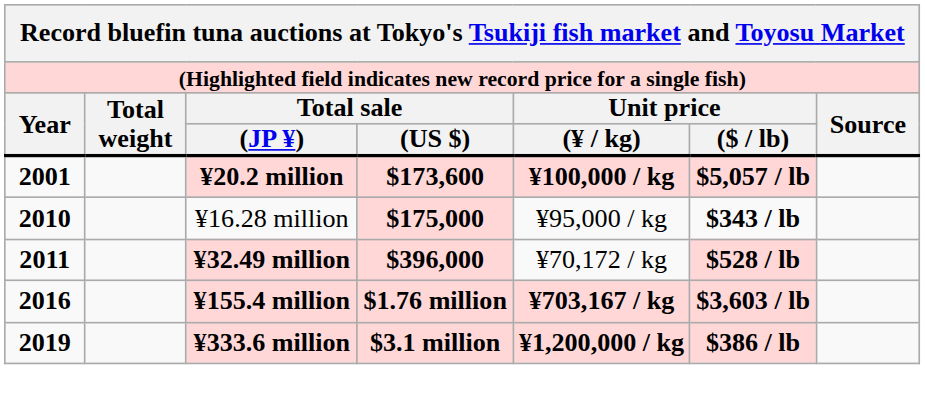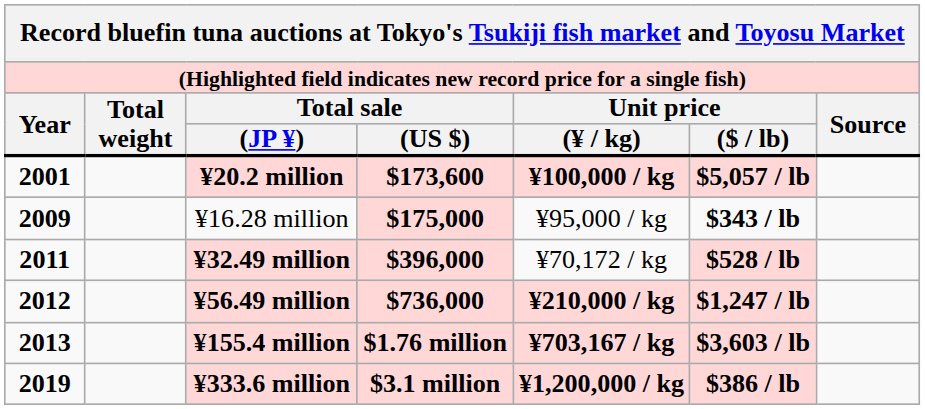¥16.28 million | Year: 2010 -> 2009
+ row: 2012 | ¥56.49 million | $736,000 | ¥210,000 / kg | $1,247 / lb
¥155.4 million | Year: 2016 -> 2013
